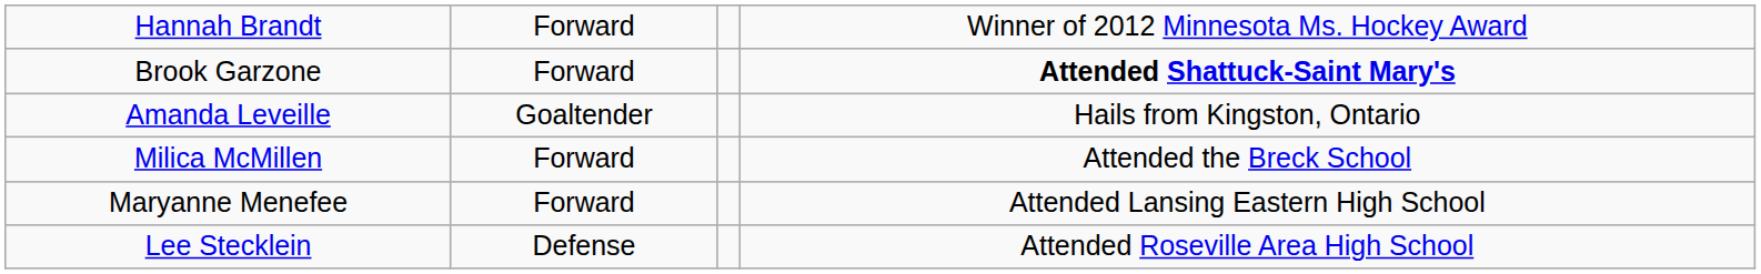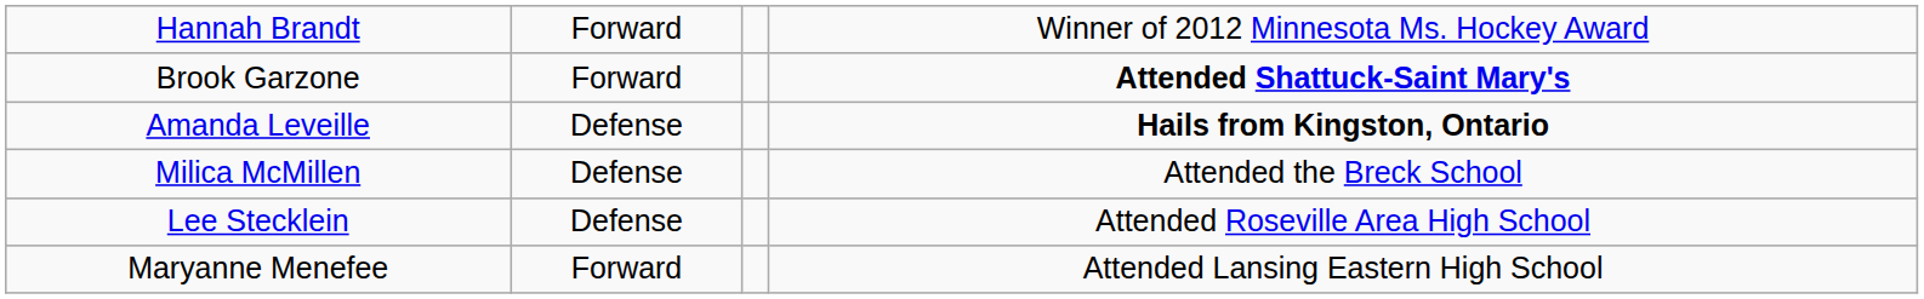Amanda Leveille | column 2: Goaltender -> Defense
Amanda Leveille | column 4: normal -> bold
Milica McMillen | column 2: Forward -> Defense
rows swapped: Maryanne Menefee <-> Lee Stecklein
